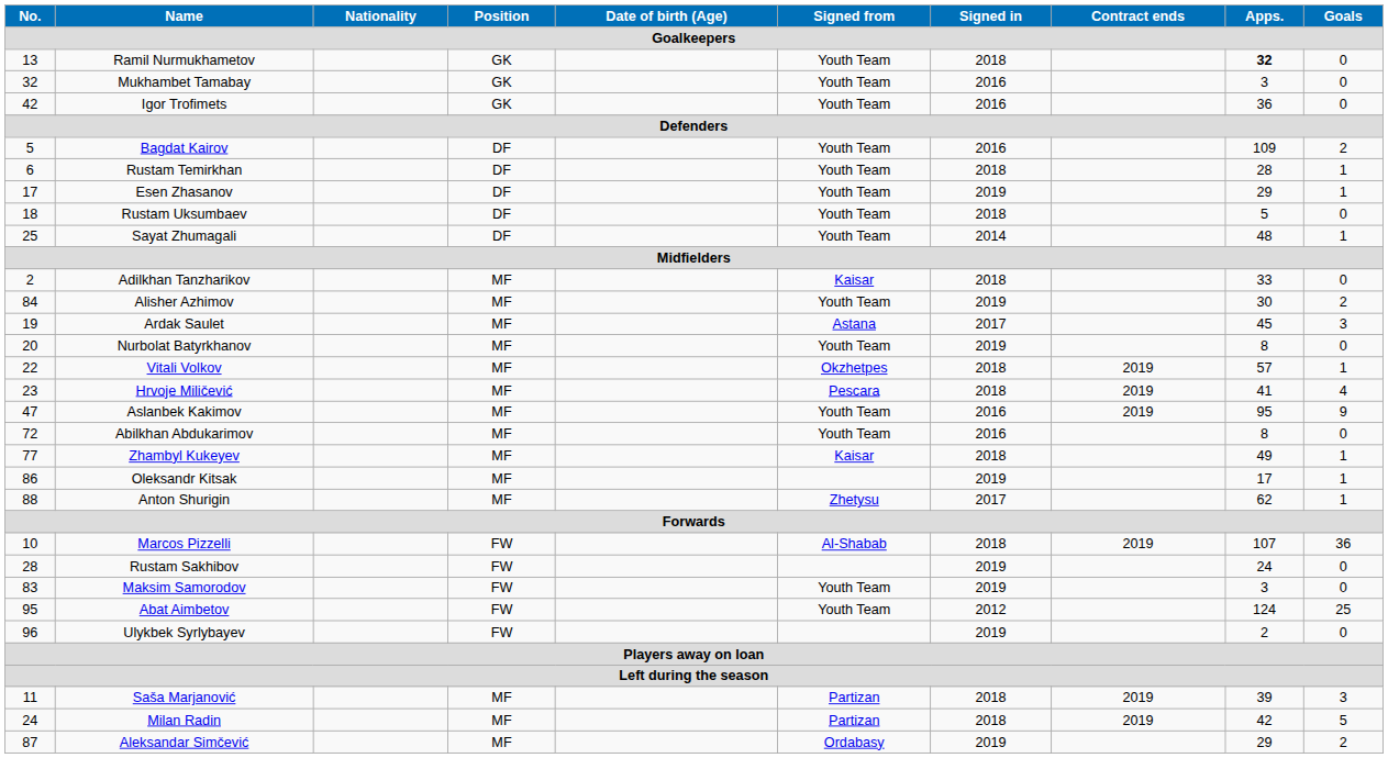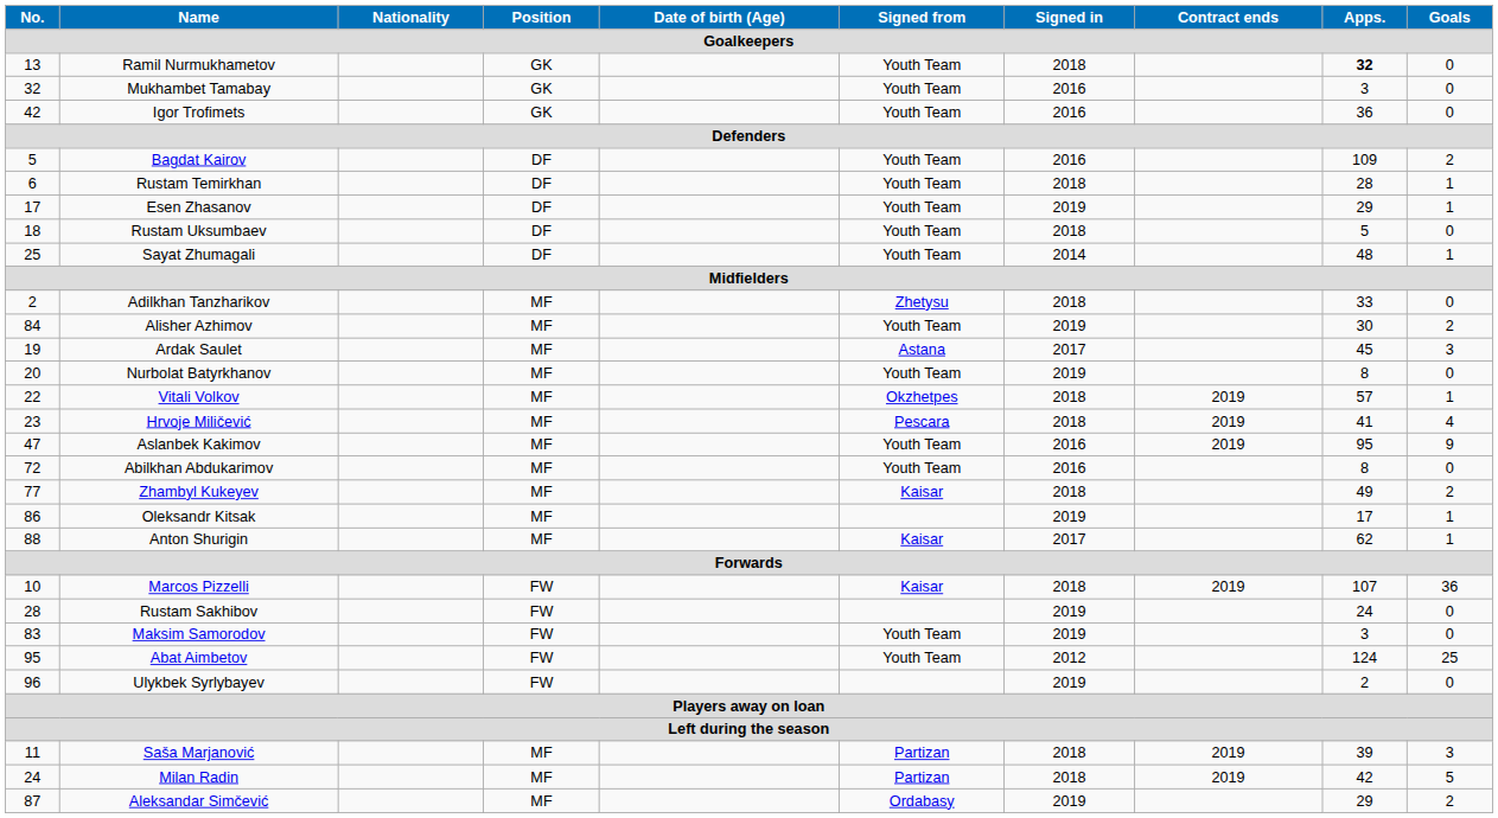Adilkhan Tanzharikov | Signed from: Kaisar -> Zhetysu
Zhambyl Kukeyev | Goals: 1 -> 2
Anton Shurigin | Signed from: Zhetysu -> Kaisar
Marcos Pizzelli | Signed from: Al-Shabab -> Kaisar
